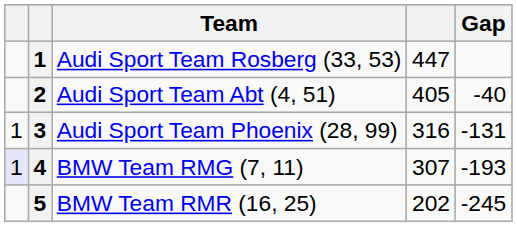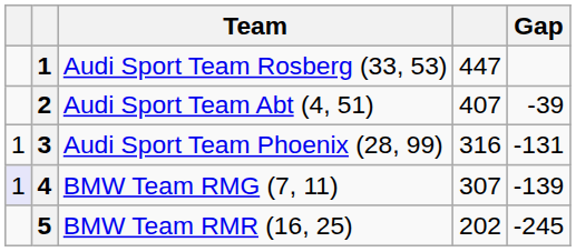Audi Sport Team Abt (4, 51) | column 4: 405 -> 407
Audi Sport Team Abt (4, 51) | Gap: -40 -> -39
BMW Team RMG (7, 11) | Gap: -193 -> -139
